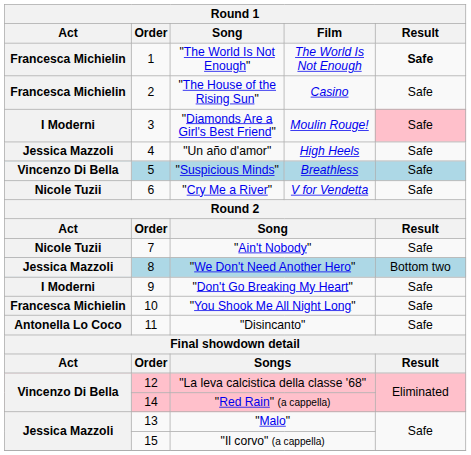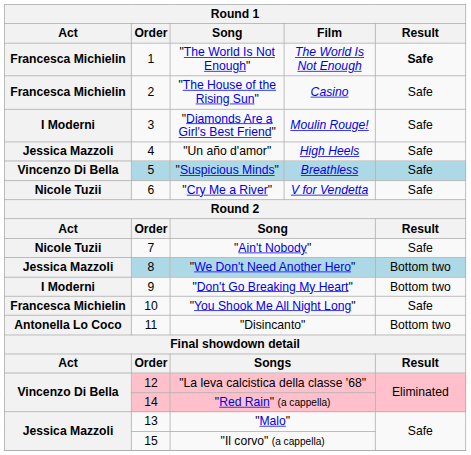"Diamonds Are a Girl's Best Friend" | Result: pink background -> no background
"Don't Go Breaking My Heart" | Result: Safe -> Bottom two
"Disincanto" | Result: Safe -> Bottom two
